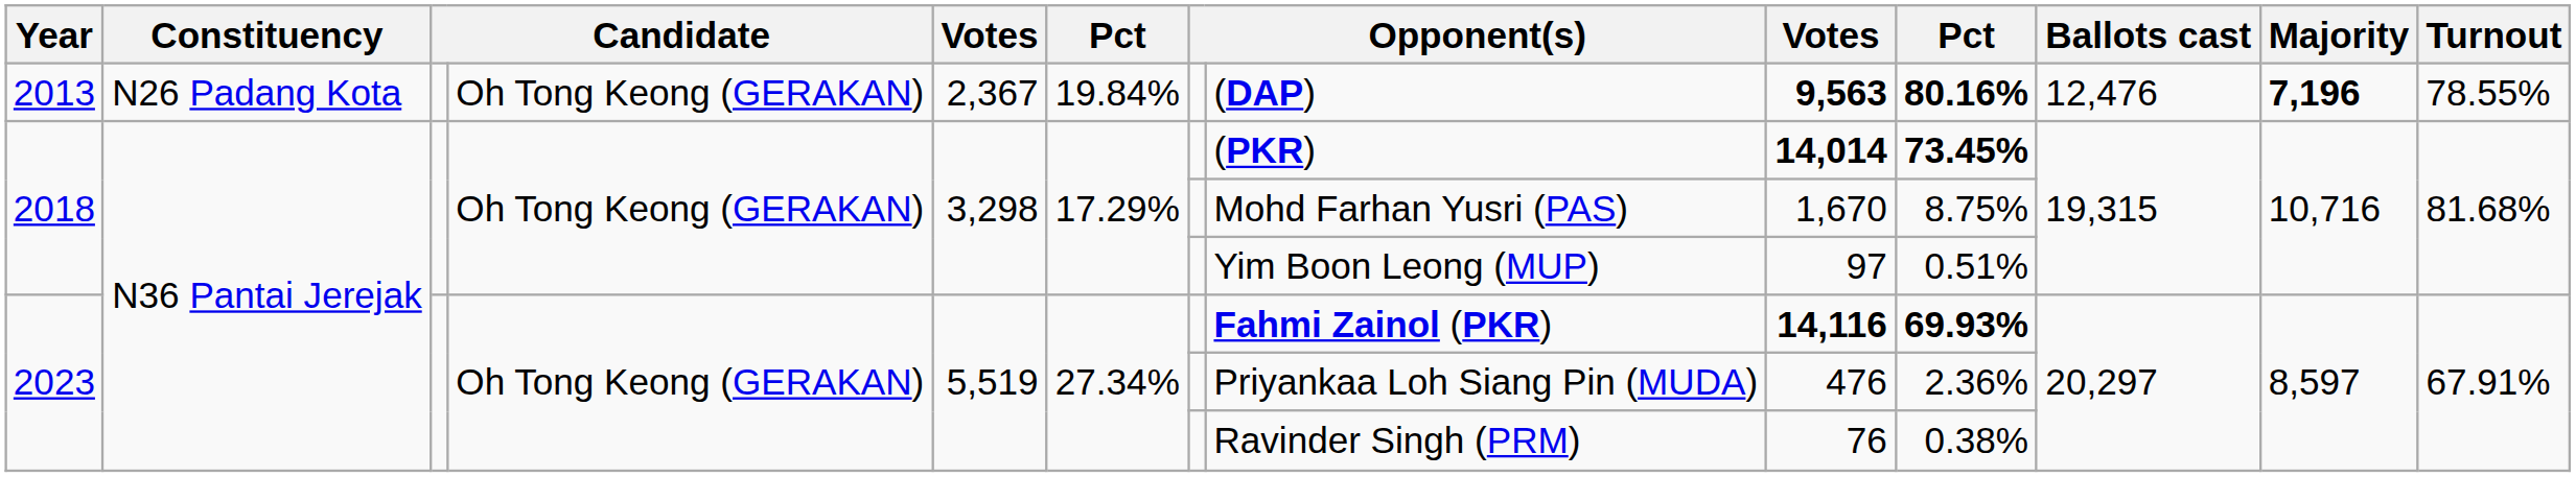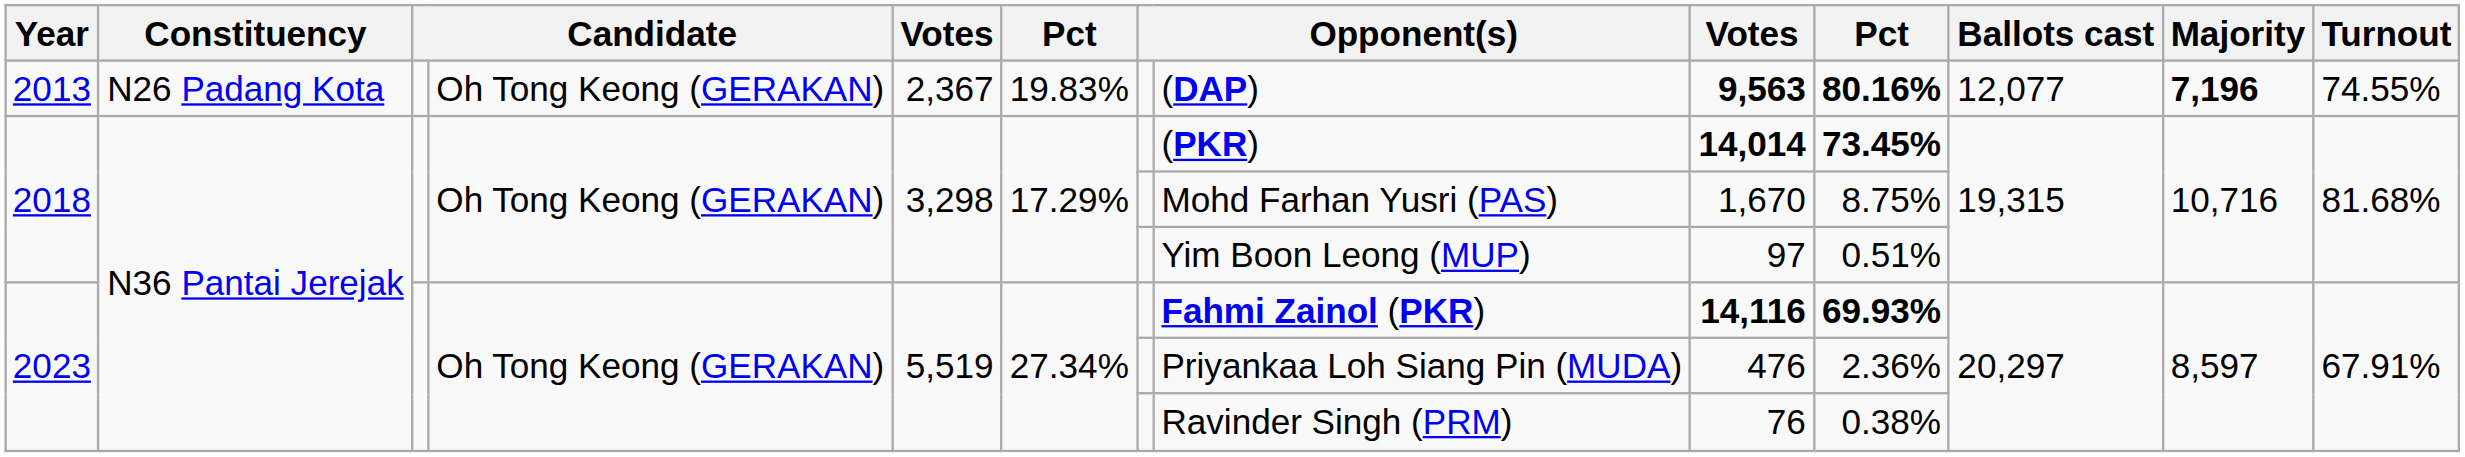2013 | column 6: 19.84% -> 19.83%
2013 | Ballots cast: 12,476 -> 12,077
2013 | Turnout: 78.55% -> 74.55%
